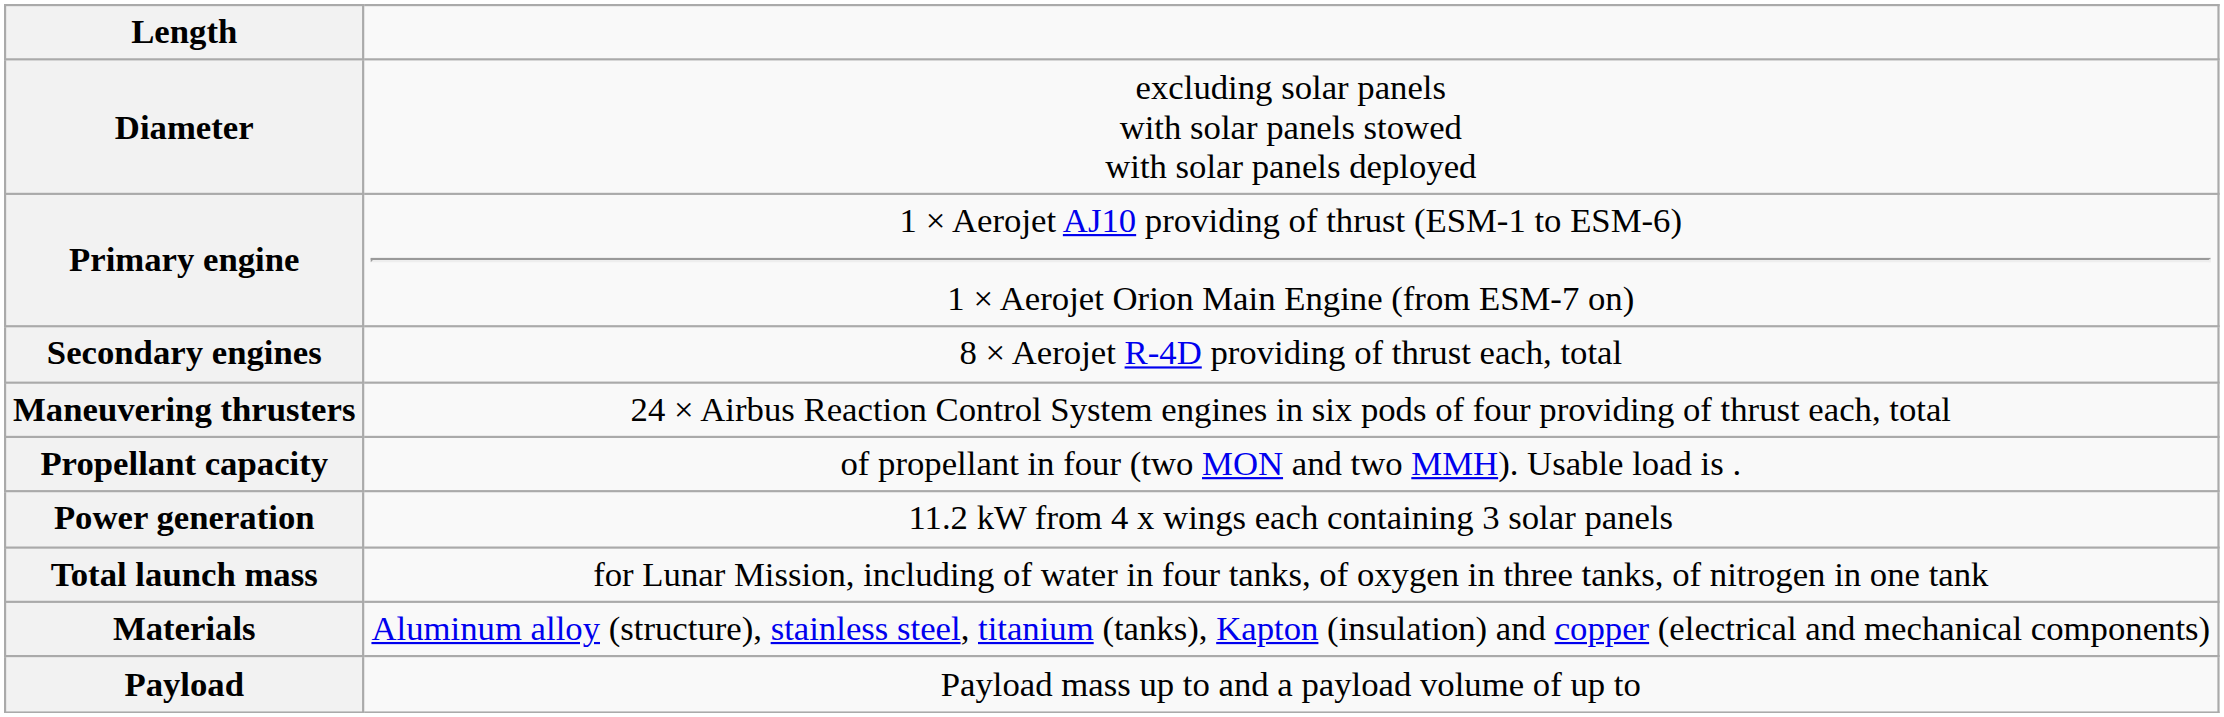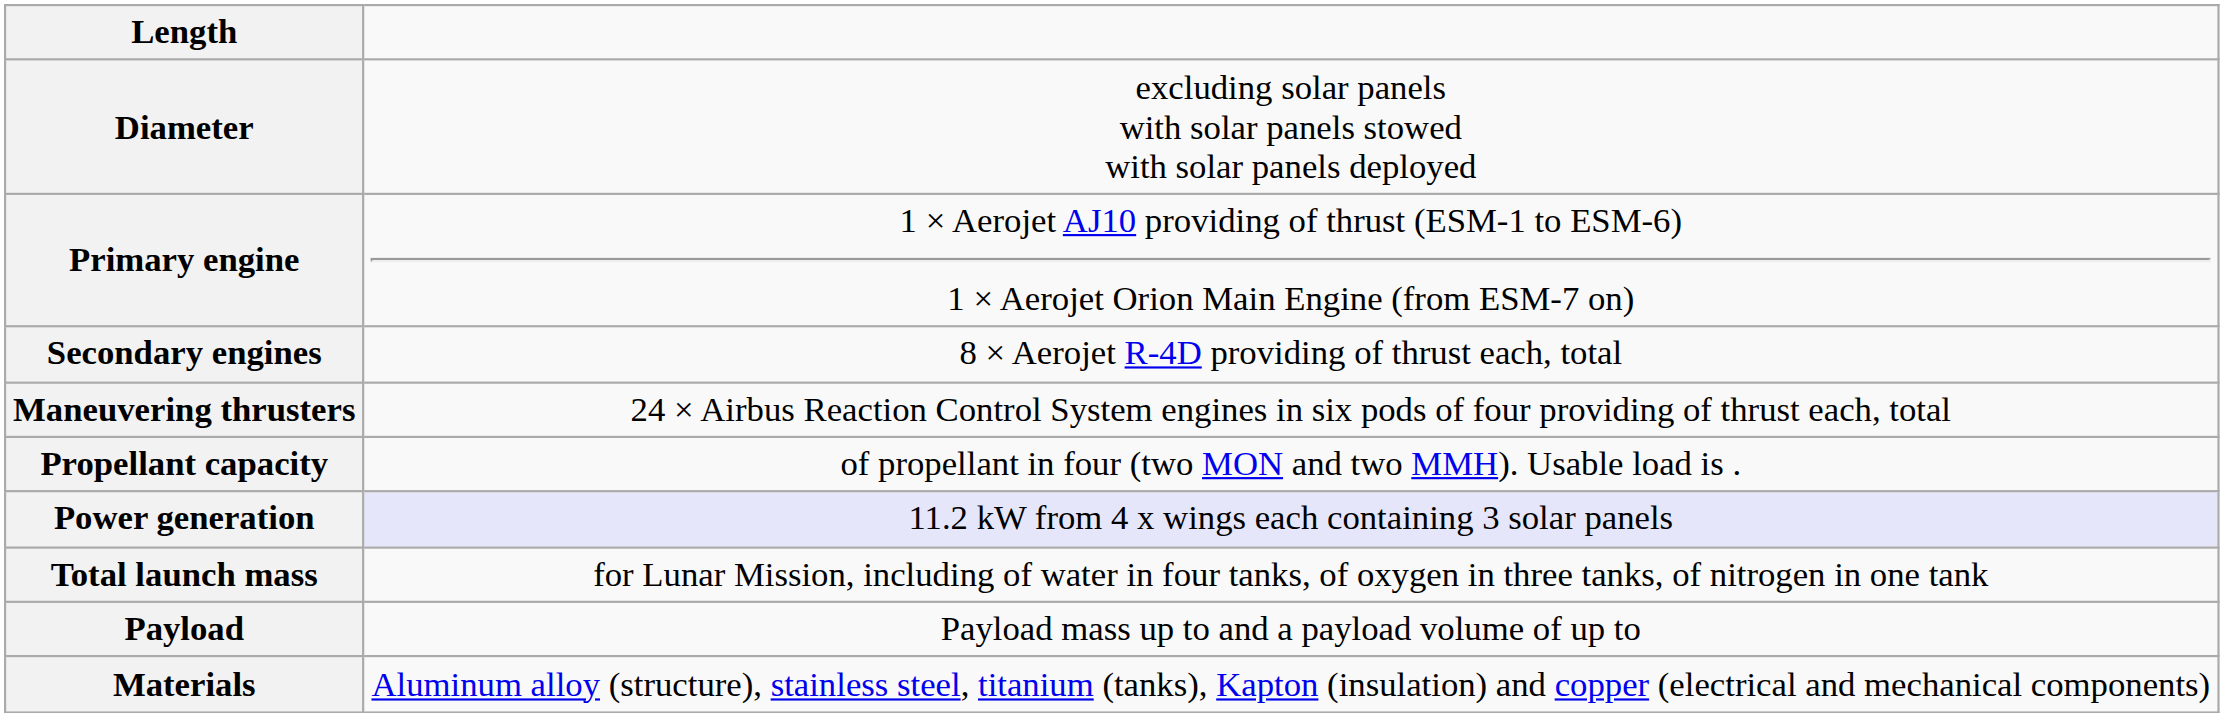Power generation | column 2: no background -> lavender background
rows swapped: Payload <-> Materials
